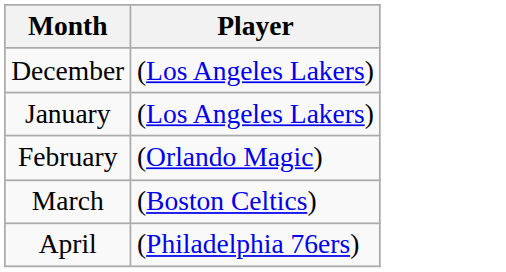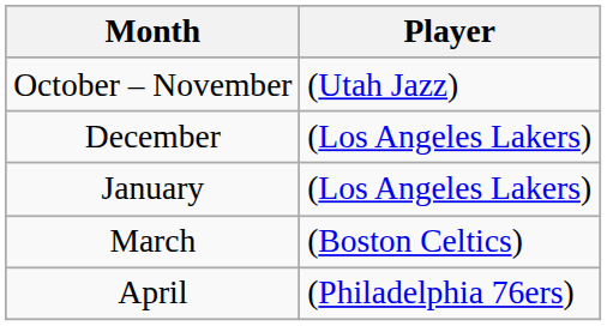+ row: October – November | (Utah Jazz)
- row: February | (Orlando Magic)
